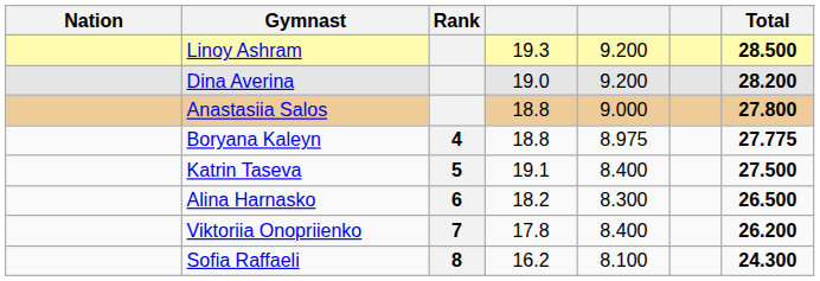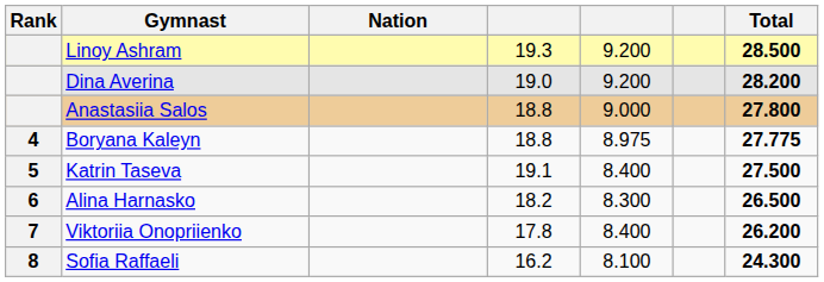columns swapped: Rank <-> Nation
